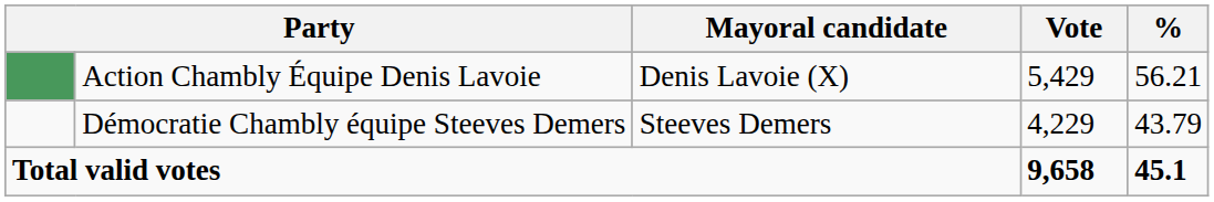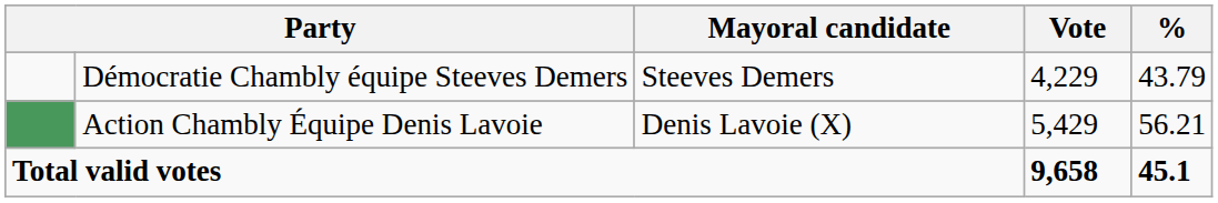rows swapped: Action Chambly Équipe Denis Lavoie <-> Démocratie Chambly équipe Steeves Demers
